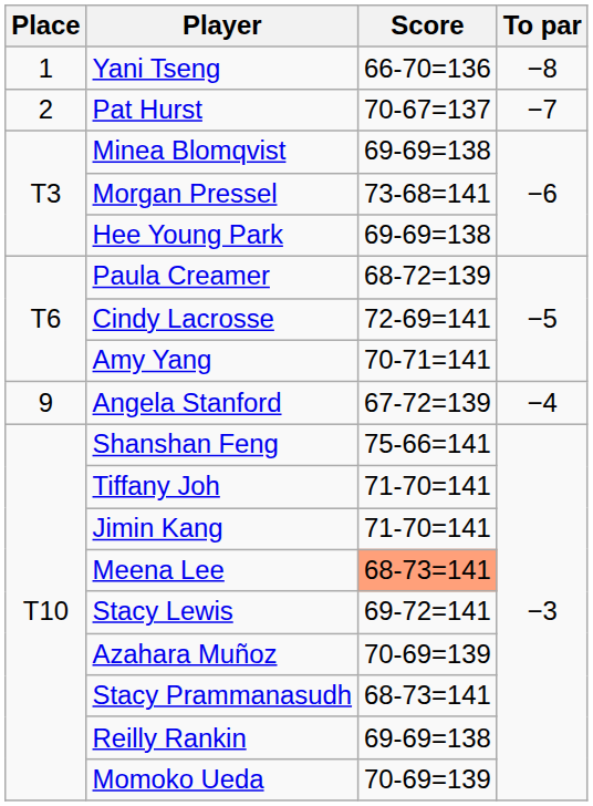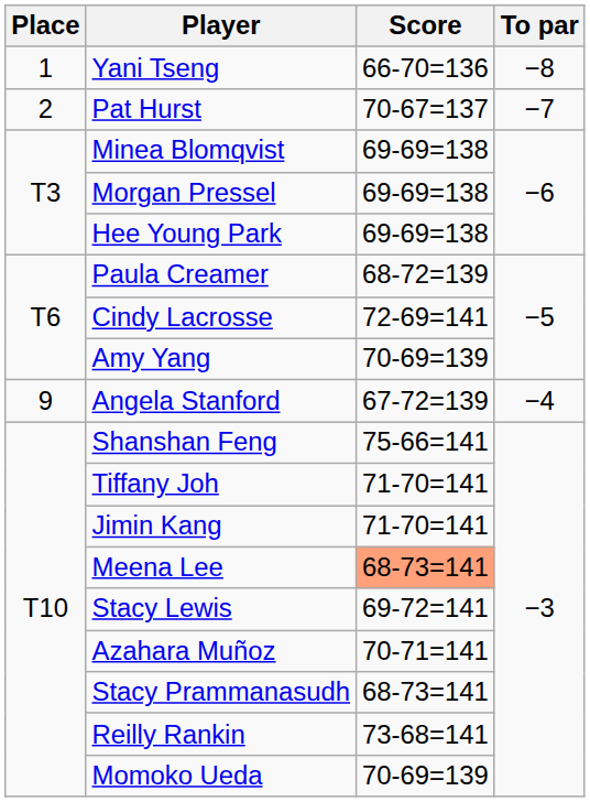Morgan Pressel | Score: 73-68=141 -> 69-69=138
Amy Yang | Score: 70-71=141 -> 70-69=139
Azahara Muñoz | Score: 70-69=139 -> 70-71=141
Reilly Rankin | Score: 69-69=138 -> 73-68=141
